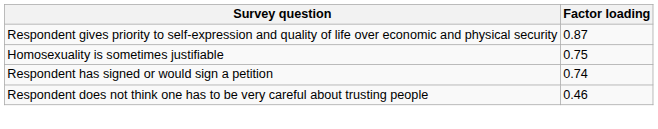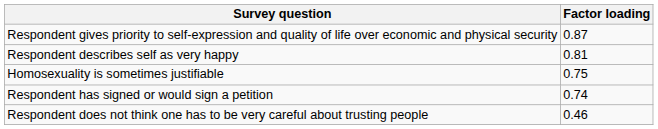+ row: Respondent describes self as very happy | 0.81
